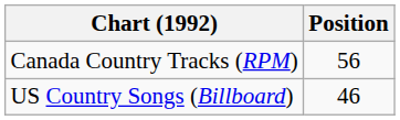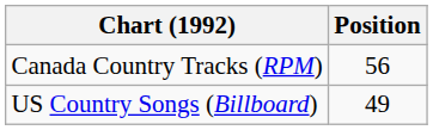US Country Songs (Billboard) | Position: 46 -> 49
